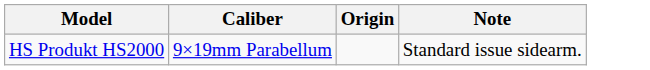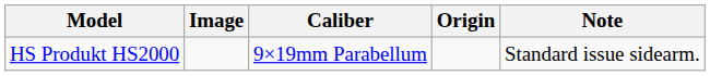+ column: Image
